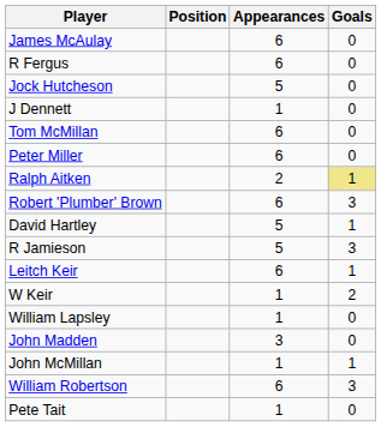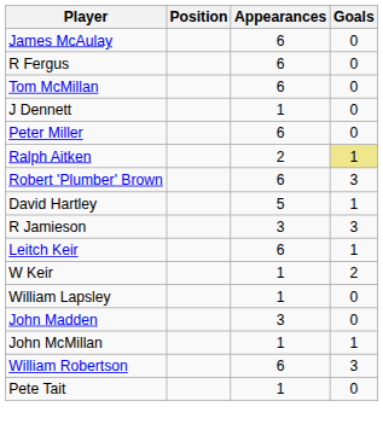- row: Jock Hutcheson | 5 | 0
rows swapped: J Dennett <-> Tom McMillan
R Jamieson | Appearances: 5 -> 3
